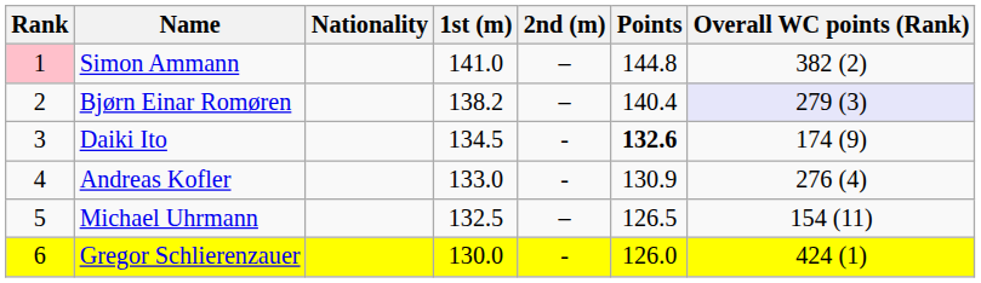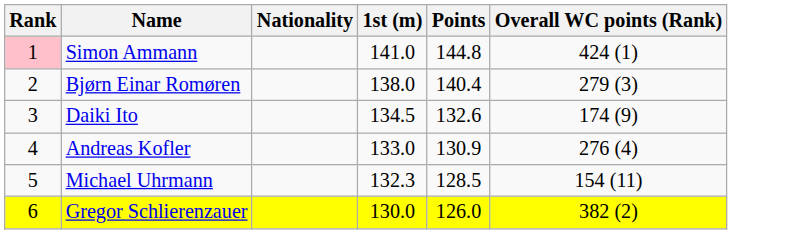- column: 2nd (m) | – | – | - | - | – | -
Simon Ammann | Overall WC points (Rank): 382 (2) -> 424 (1)
Bjørn Einar Romøren | 1st (m): 138.2 -> 138.0
Bjørn Einar Romøren | Overall WC points (Rank): lavender background -> no background
Daiki Ito | Points: bold -> normal
Michael Uhrmann | 1st (m): 132.5 -> 132.3
Michael Uhrmann | Points: 126.5 -> 128.5
Gregor Schlierenzauer | Overall WC points (Rank): 424 (1) -> 382 (2)
